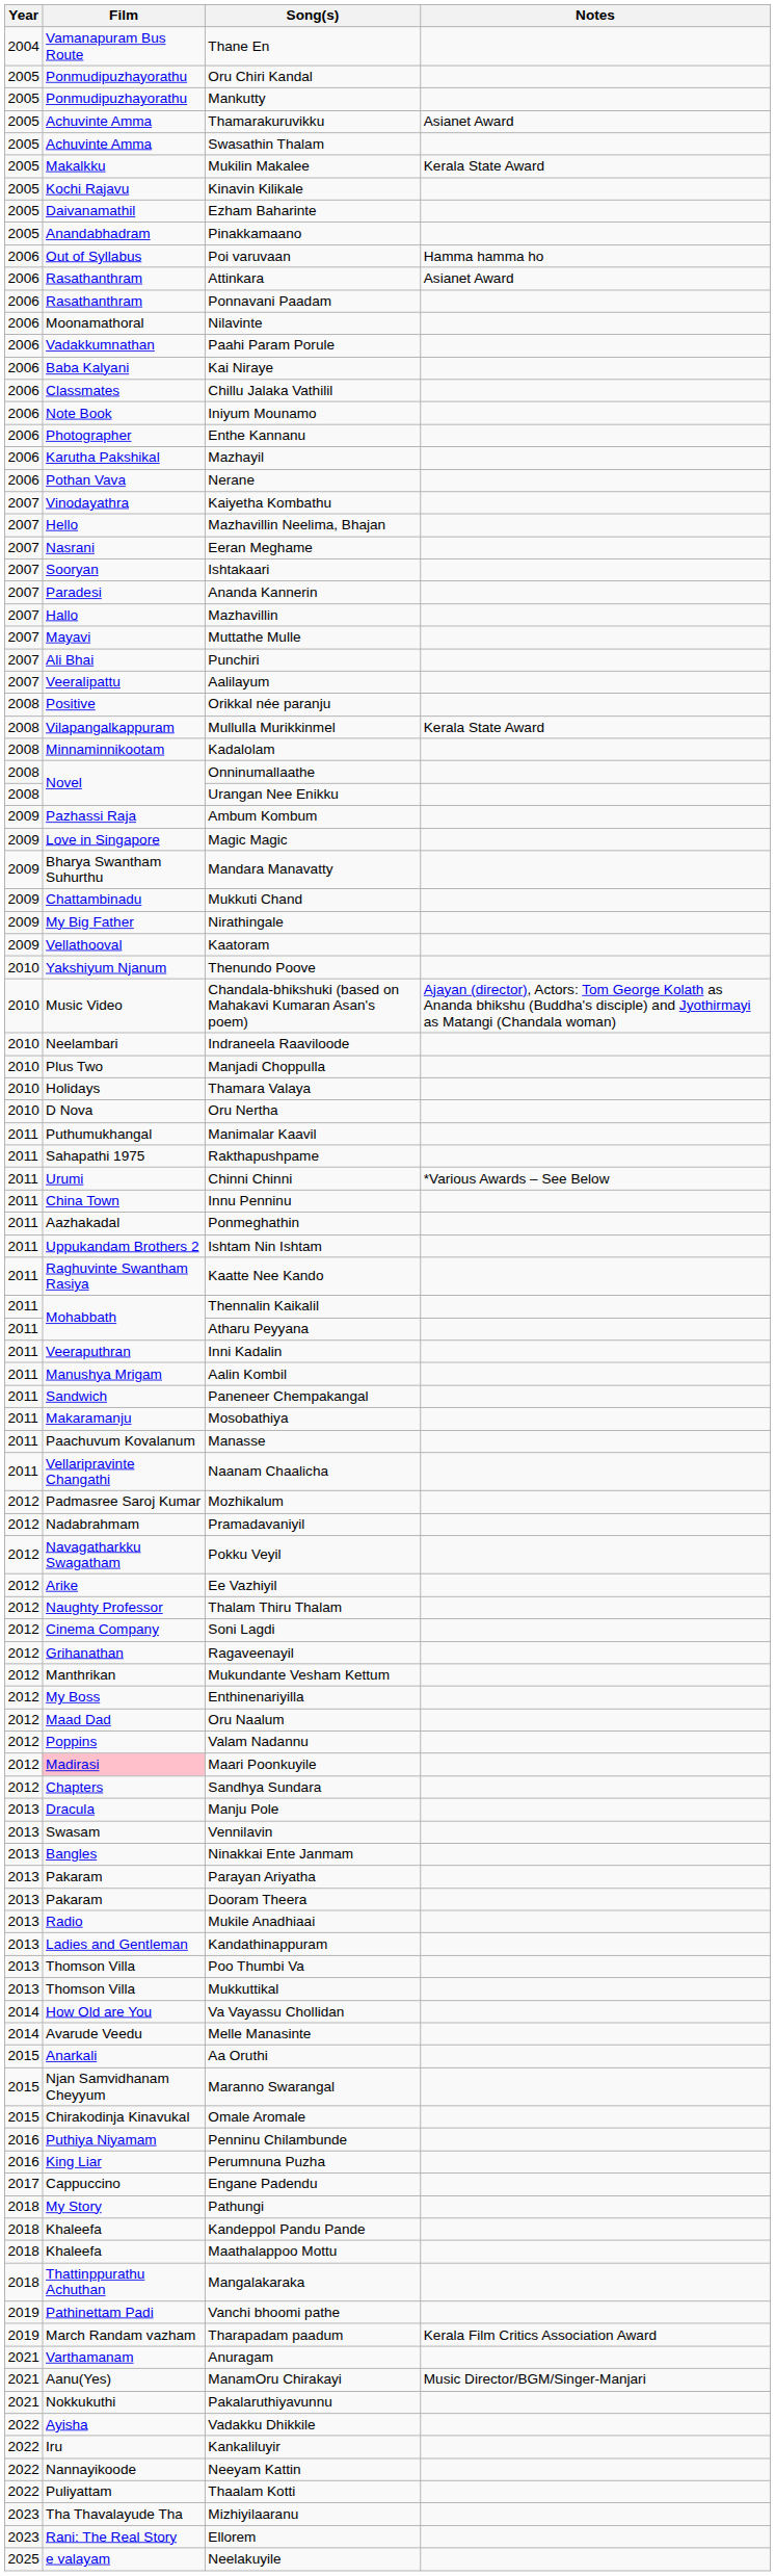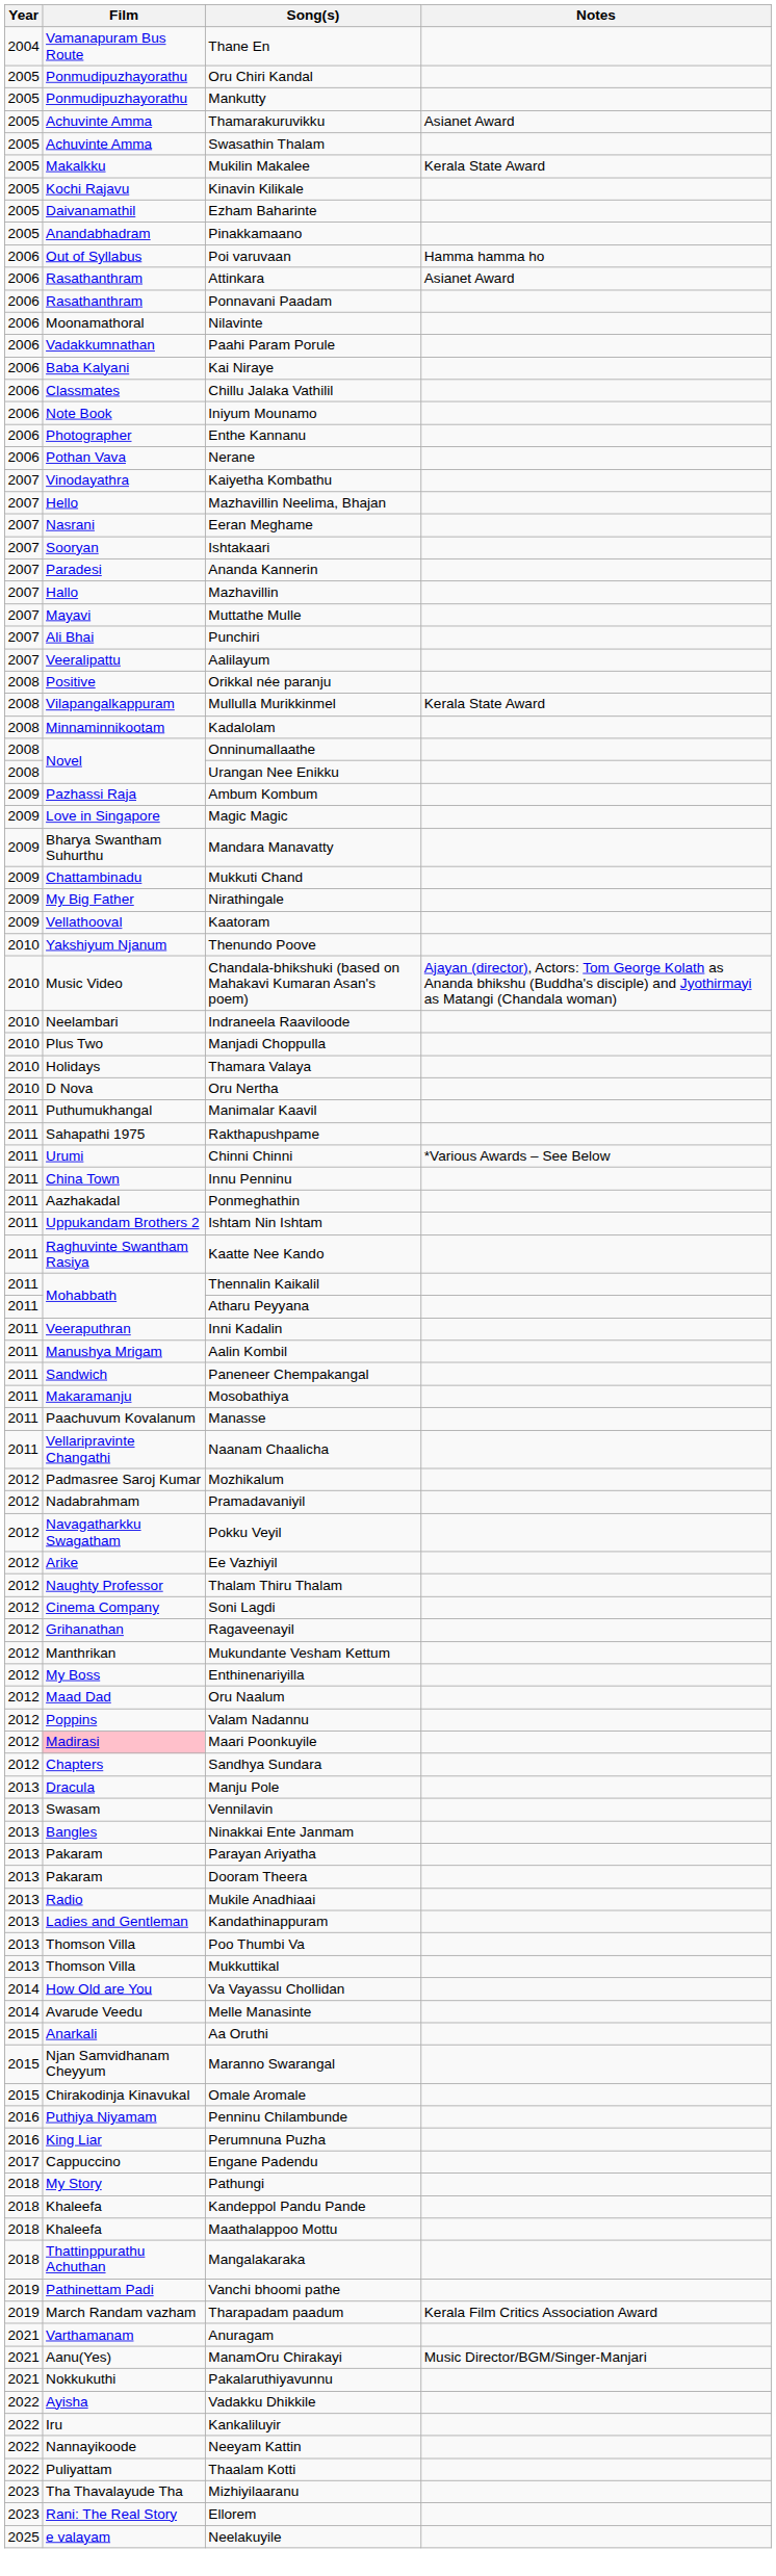- row: 2006 | Karutha Pakshikal | Mazhayil
